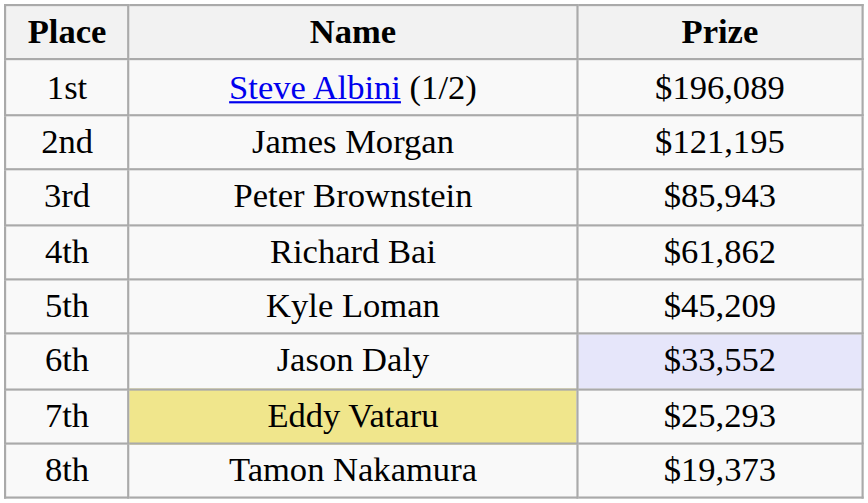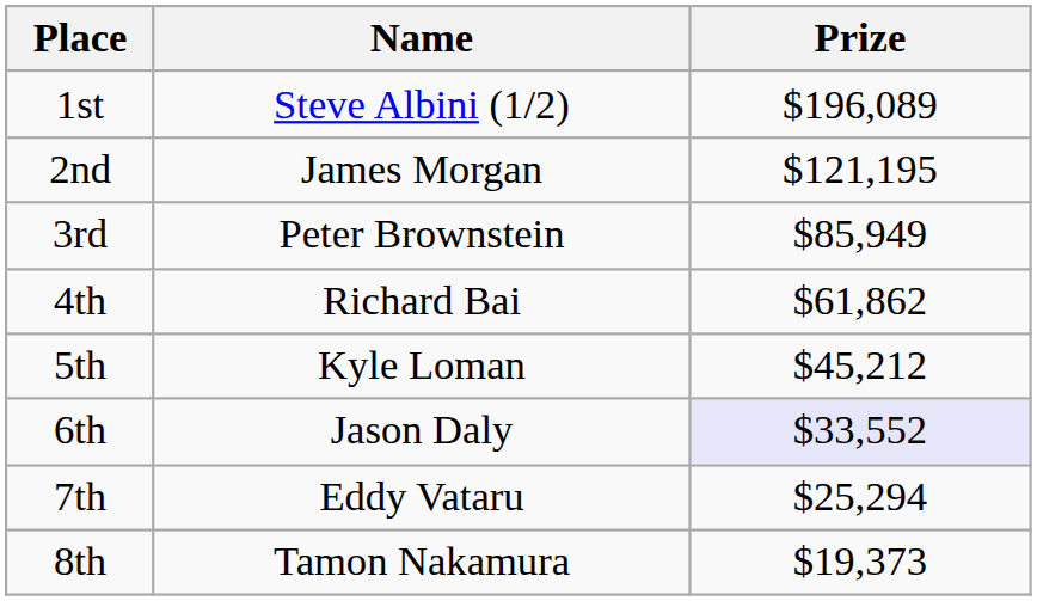3rd | Prize: $85,943 -> $85,949
5th | Prize: $45,209 -> $45,212
7th | Name: khaki background -> no background
7th | Prize: $25,293 -> $25,294
